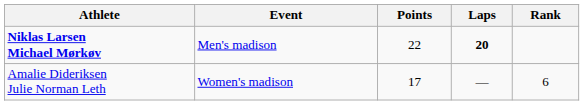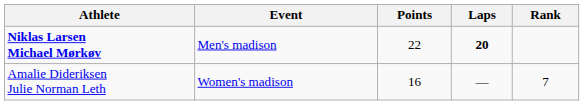Amalie Dideriksen Julie Norman Leth | Points: 17 -> 16
Amalie Dideriksen Julie Norman Leth | Rank: 6 -> 7
